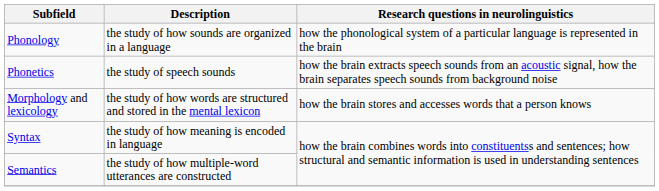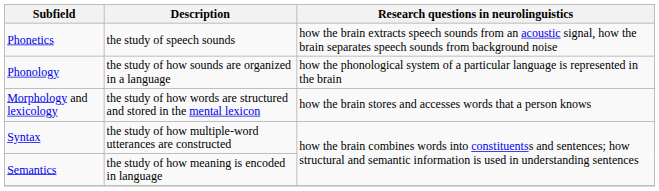rows swapped: Phonetics <-> Phonology
Syntax | Description: the study of how meaning is encoded in language -> the study of how multiple-word utterances are constructed
Semantics | Description: the study of how multiple-word utterances are constructed -> the study of how meaning is encoded in language
